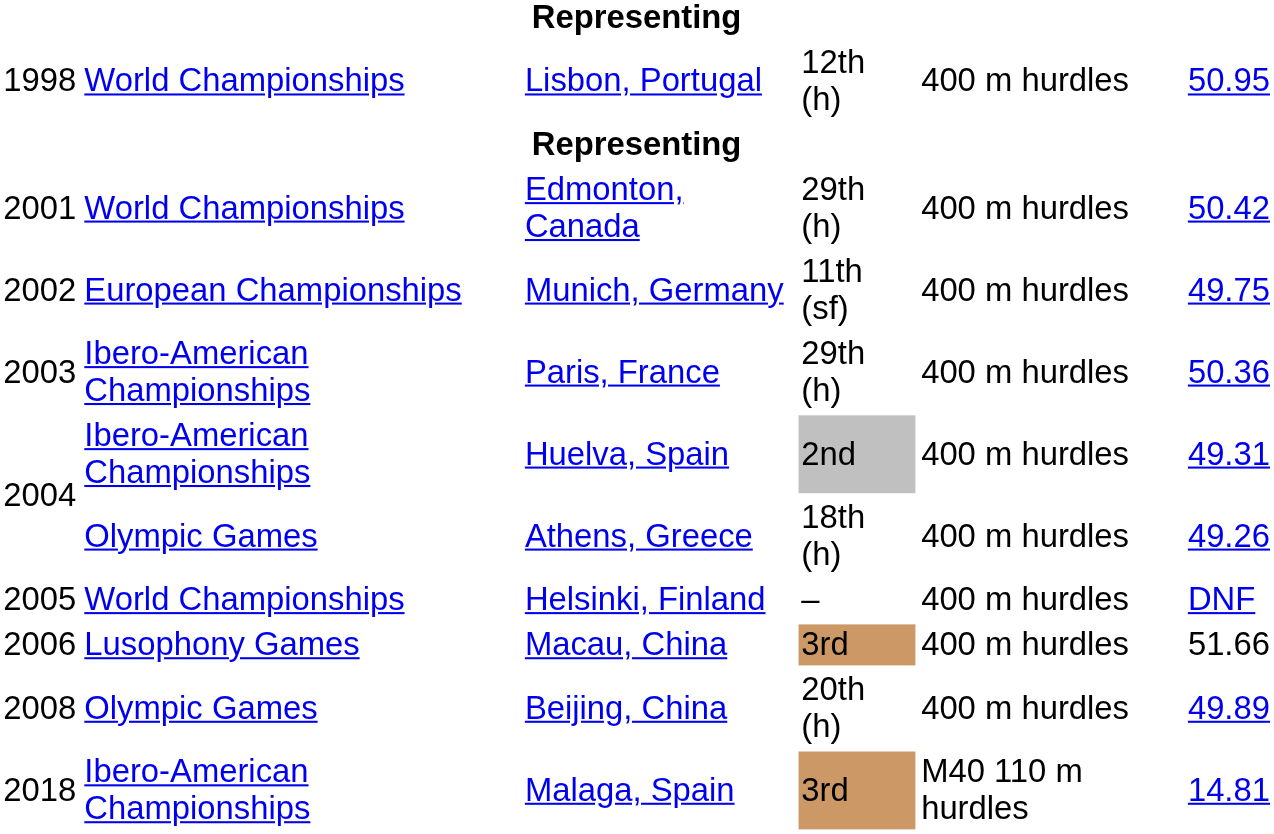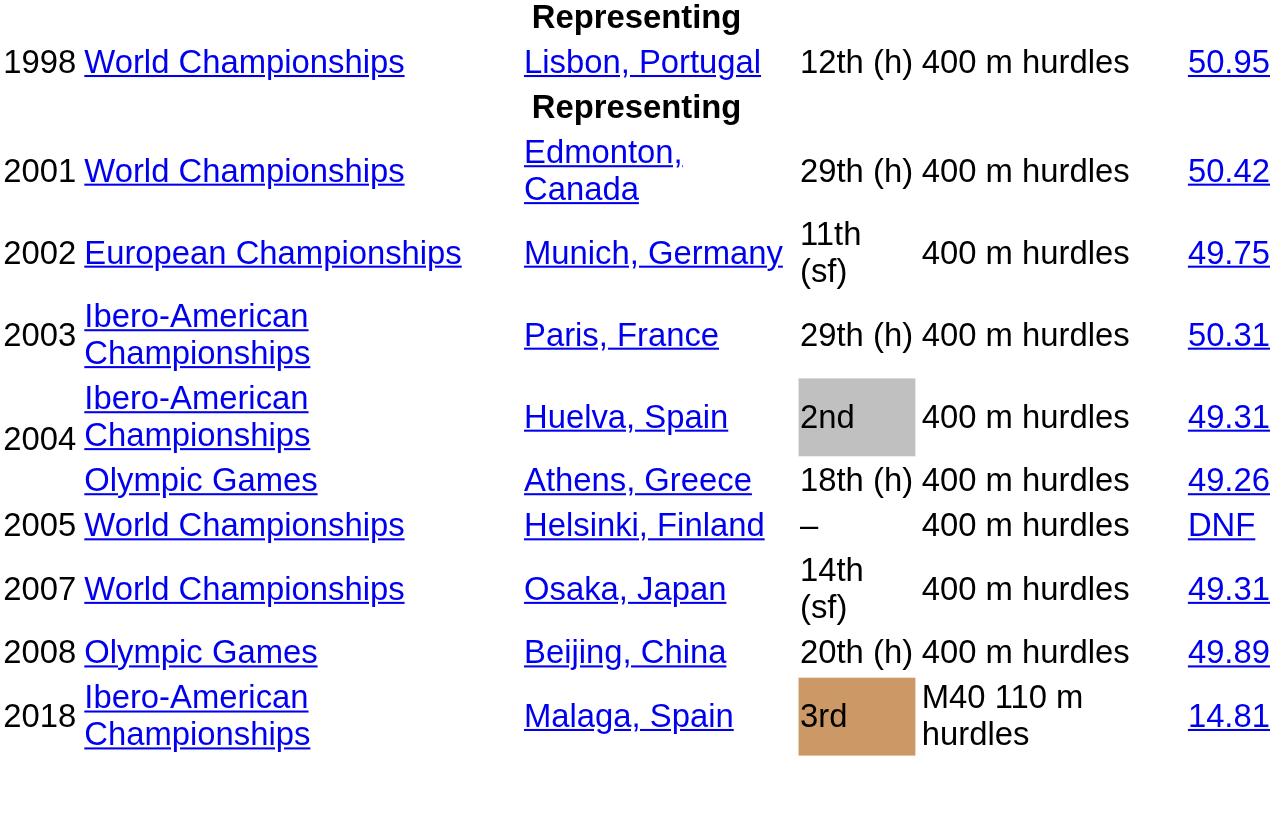Paris, France | column 6: 50.36 -> 50.31
- row: 2006 | Lusophony Games | Macau, China | 3rd | 400 m hurdles | 51.66
+ row: 2007 | World Championships | Osaka, Japan | 14th (sf) | 400 m hurdles | 49.31
